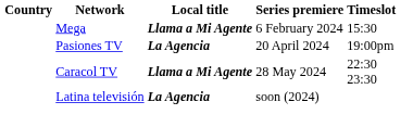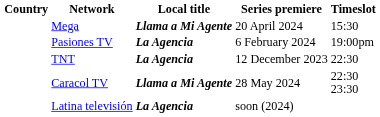Mega | Series premiere: 6 February 2024 -> 20 April 2024
Pasiones TV | Series premiere: 20 April 2024 -> 6 February 2024
+ row: TNT | La Agencia | 12 December 2023 | 22:30
